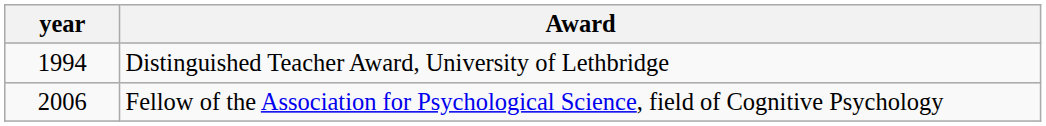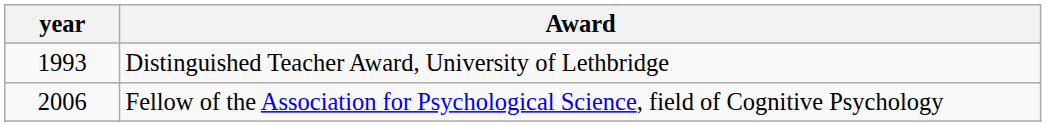Distinguished Teacher Award, University of Lethbridge | year: 1994 -> 1993
